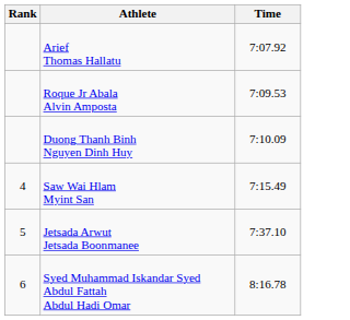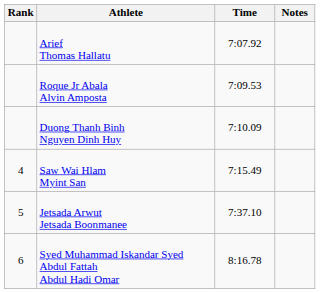+ column: Notes
